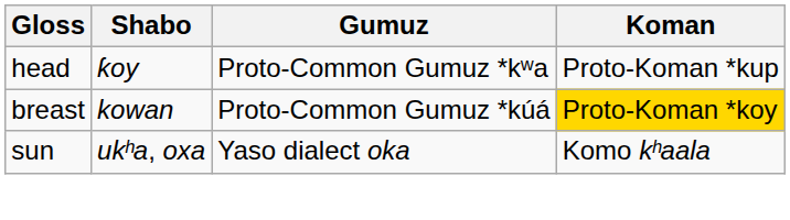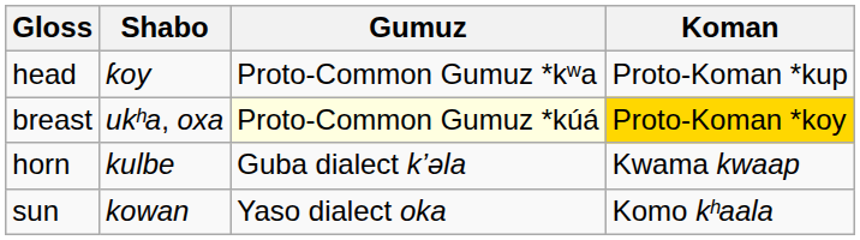breast | Shabo: kowan -> ukʰa, oxa
breast | Gumuz: no background -> lightyellow background
+ row: horn | kulbe | Guba dialect k’əla | Kwama kwaap
sun | Shabo: ukʰa, oxa -> kowan
